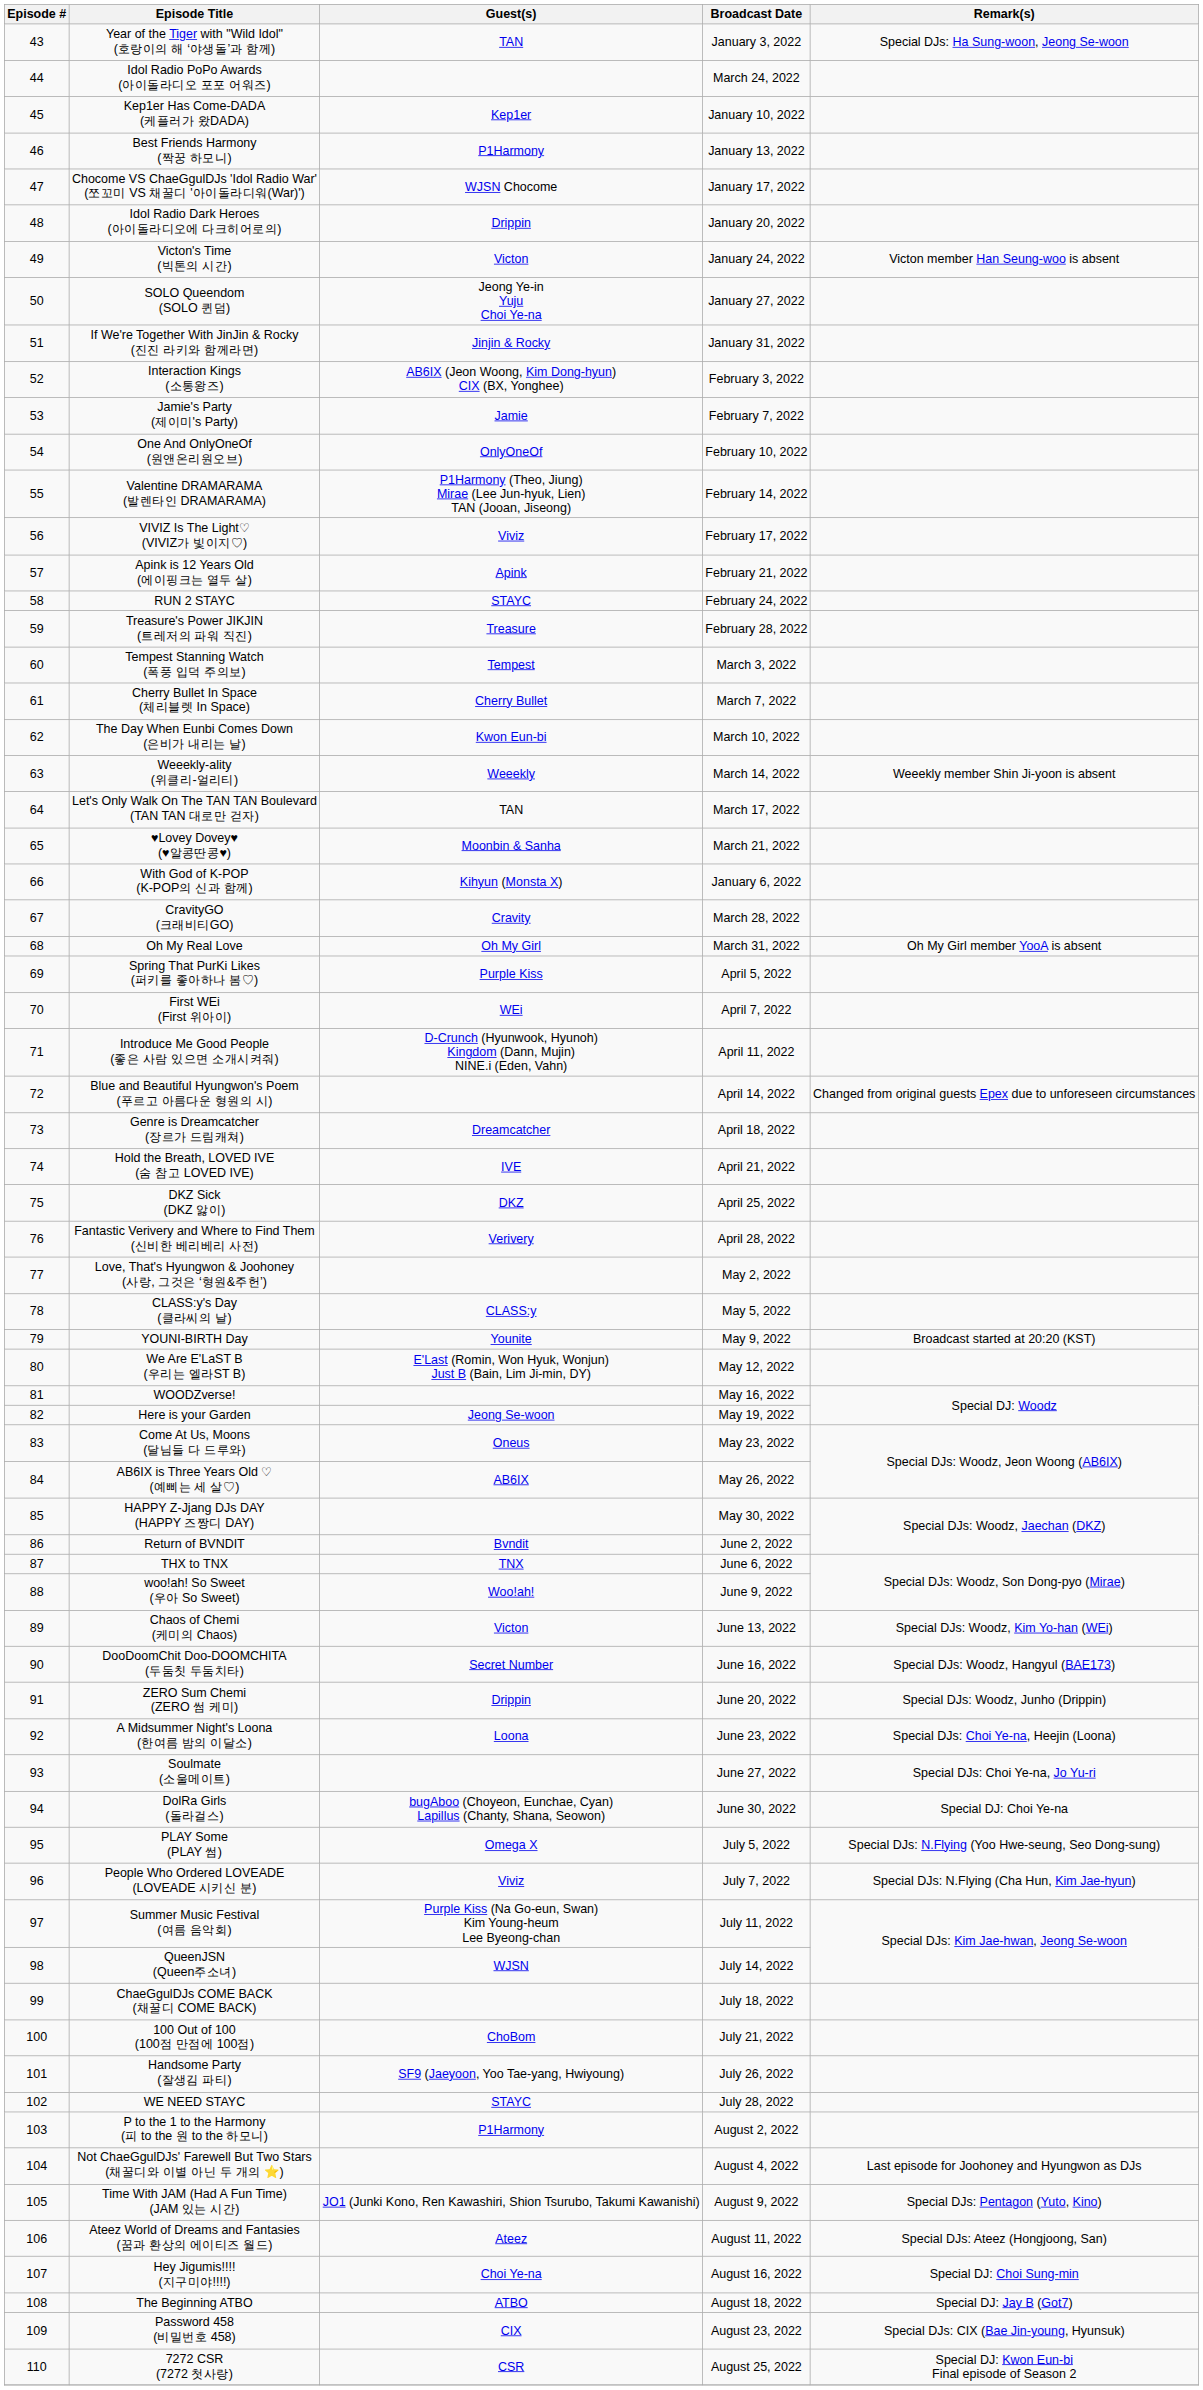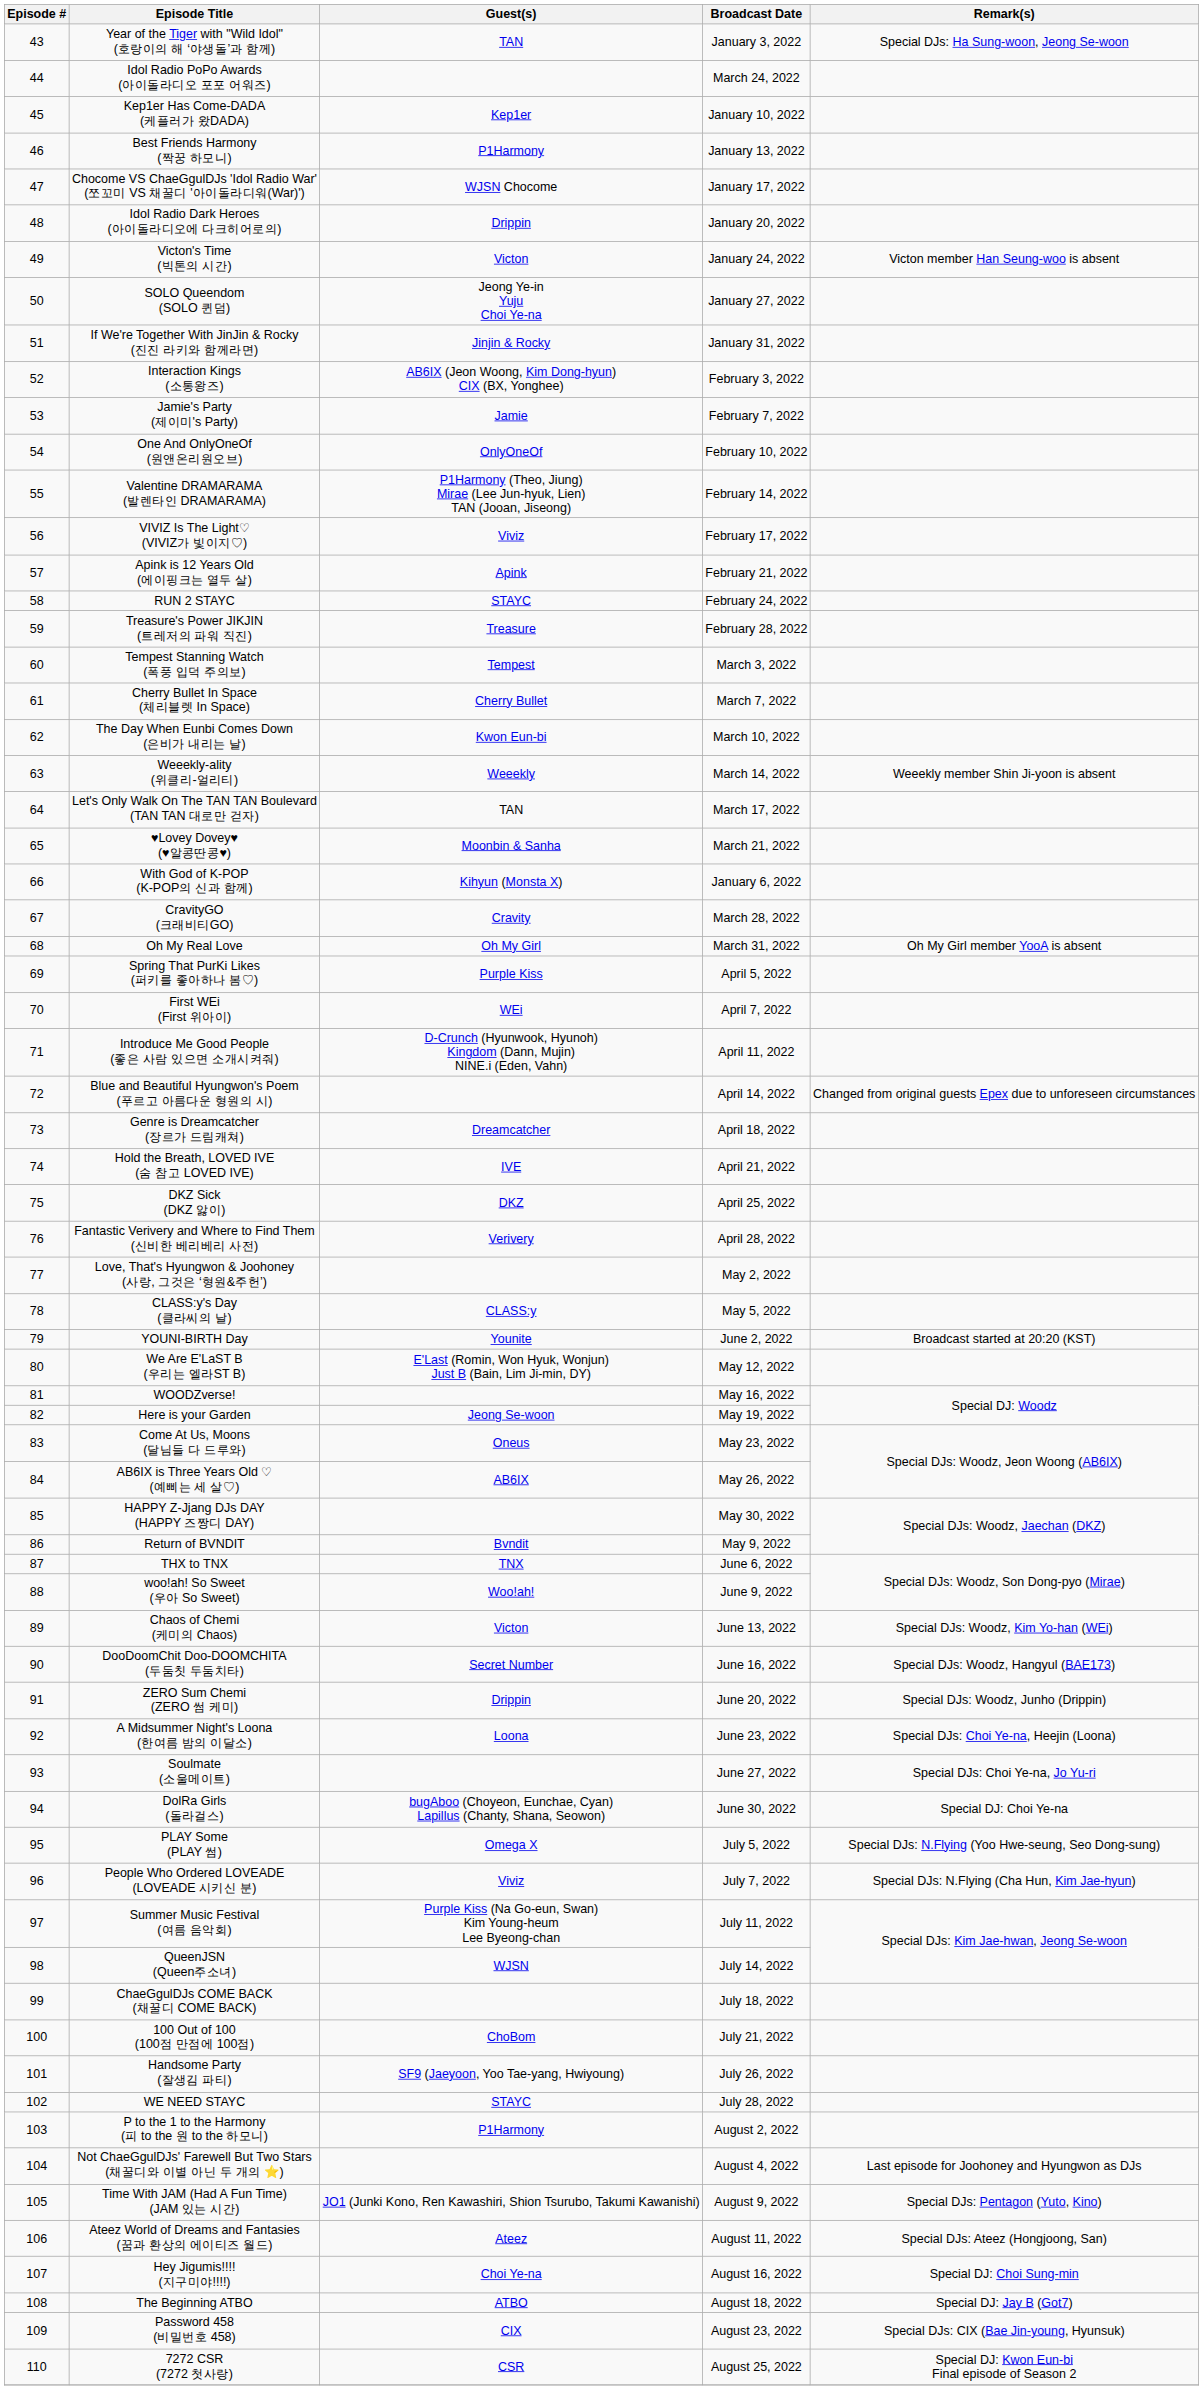YOUNI-BIRTH Day | Broadcast Date: May 9, 2022 -> June 2, 2022
Return of BVNDIT | Broadcast Date: June 2, 2022 -> May 9, 2022
